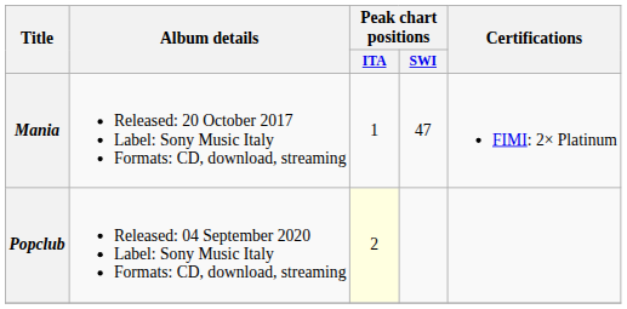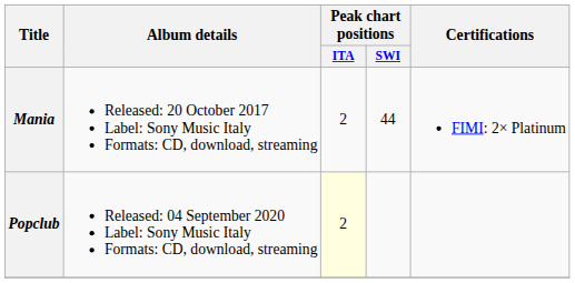Mania | Peak chart positions / ITA: 1 -> 2
Mania | Peak chart positions / SWI: 47 -> 44
